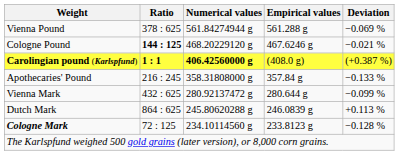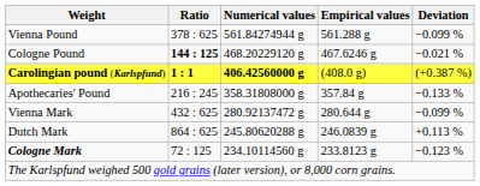Vienna Pound | Deviation: −0.069 % -> −0.099 %
Cologne Mark | Deviation: −0.128 % -> −0.123 %
